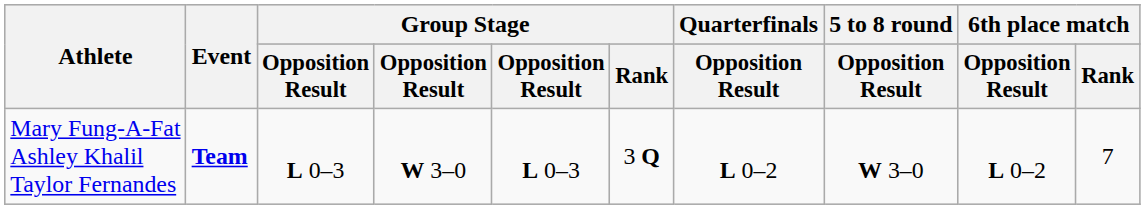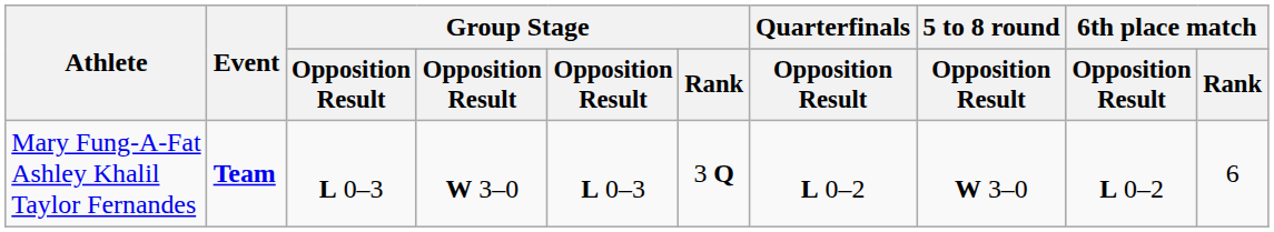Mary Fung-A-Fat Ashley Khalil Taylor Fernandes | 6th place match / Rank: 7 -> 6
